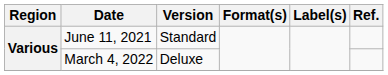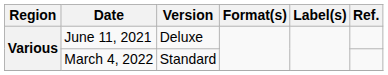June 11, 2021 | Version: Standard -> Deluxe
March 4, 2022 | Version: Deluxe -> Standard
